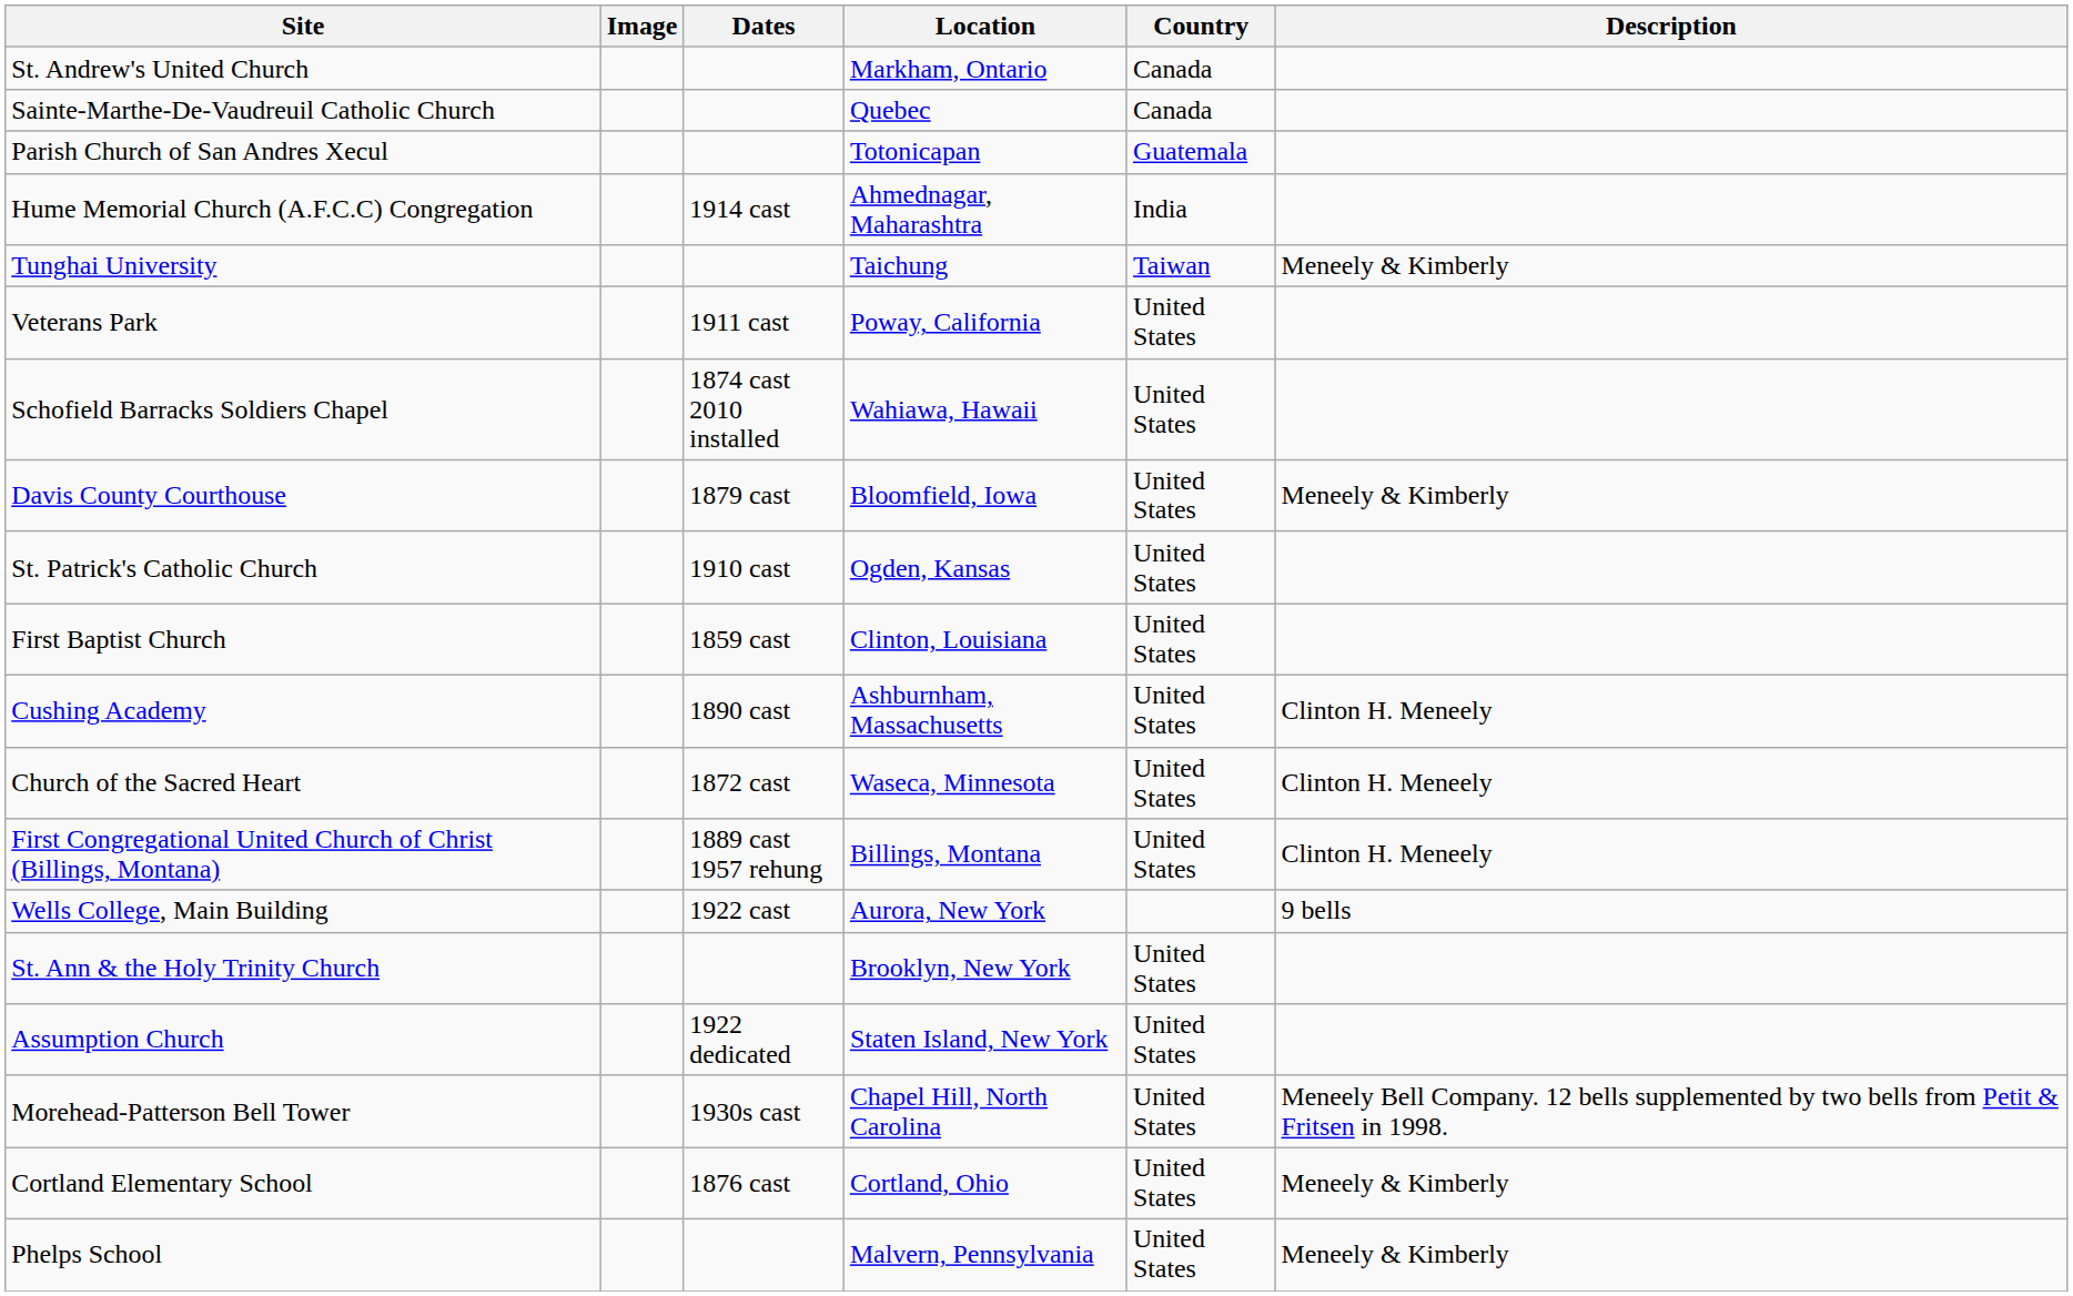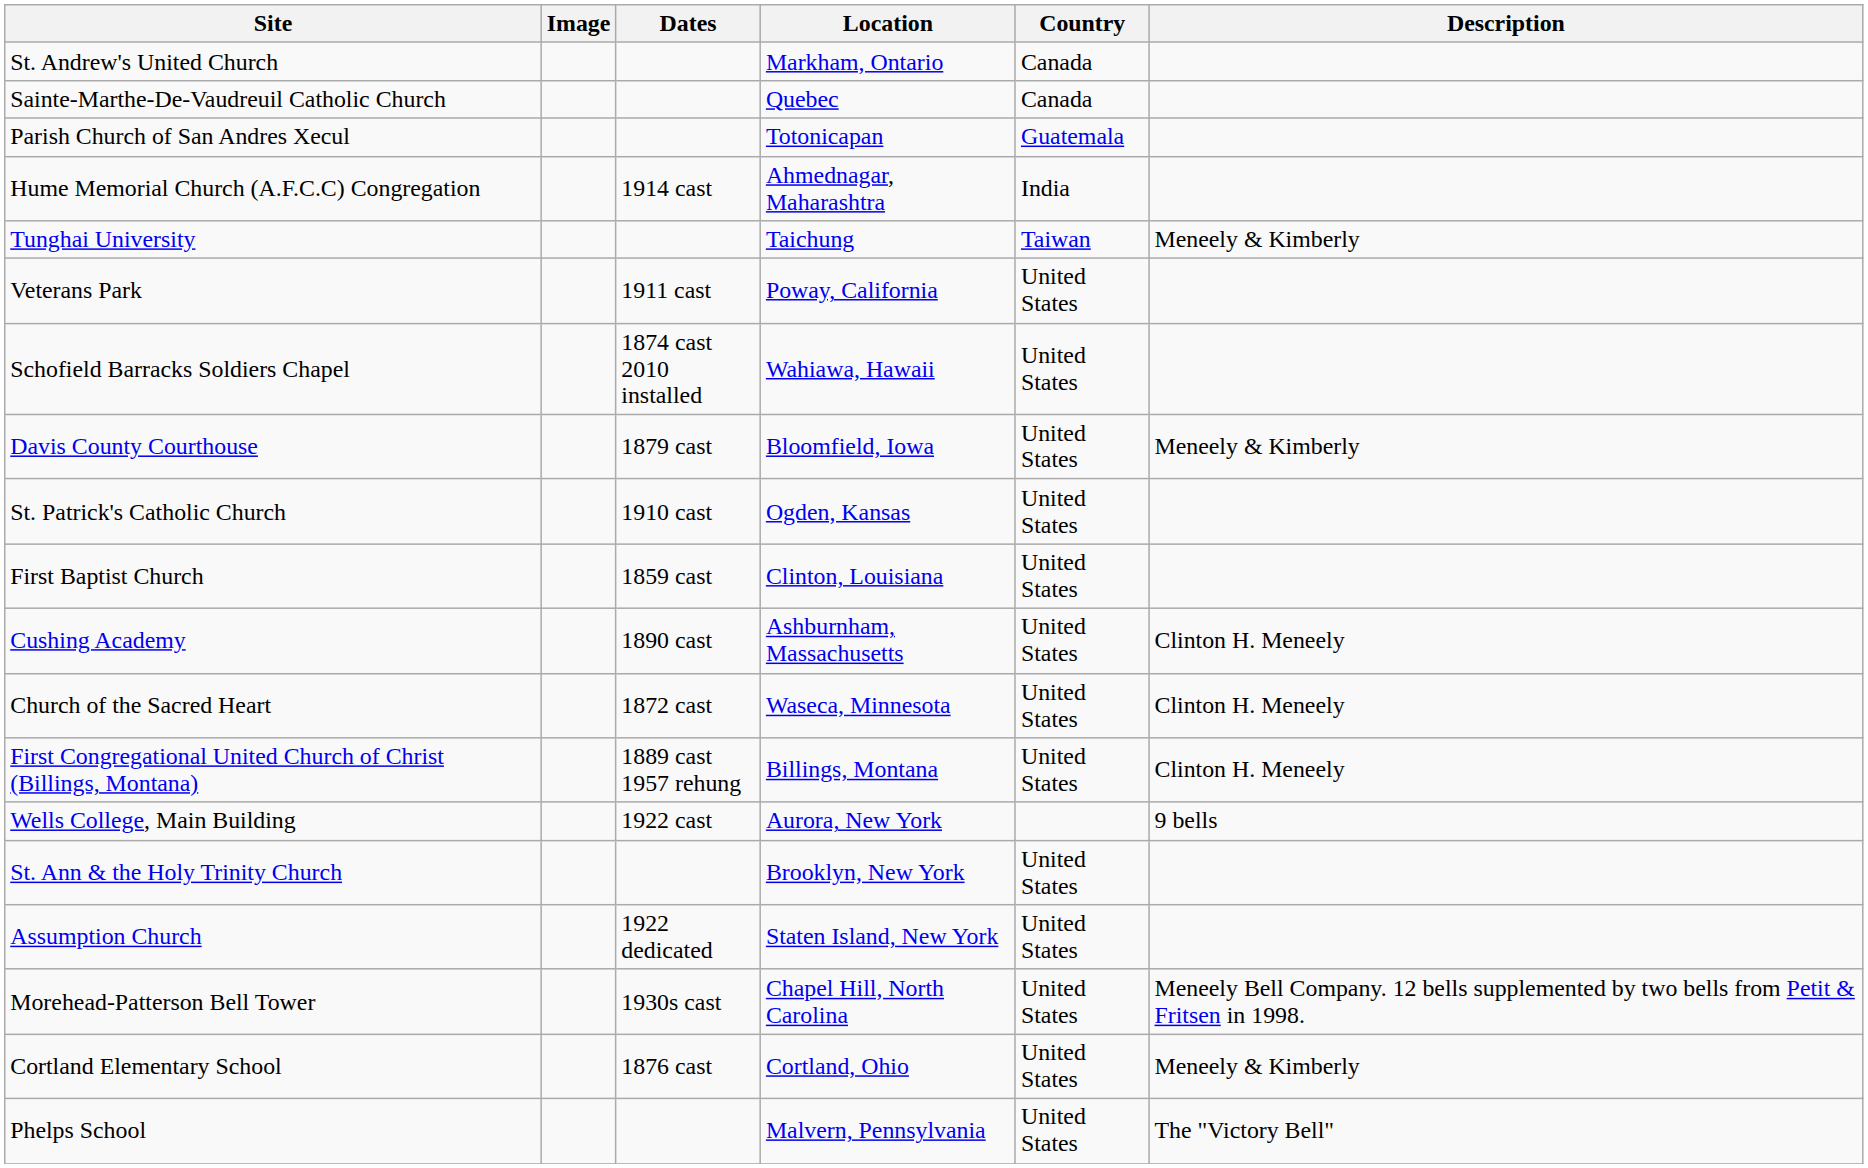Phelps School | Description: Meneely & Kimberly -> The "Victory Bell"
